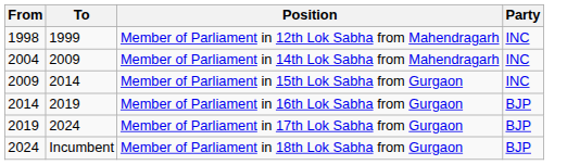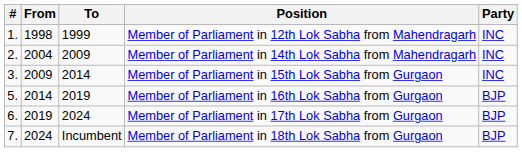+ column: # | 1. | 2. | 3. | 5. | 6. | 7.
